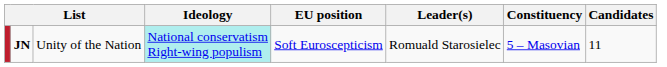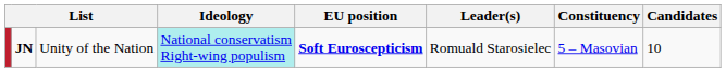JN | EU position: normal -> bold
JN | Candidates: 11 -> 10
